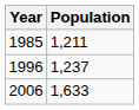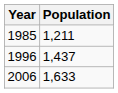1996 | Population: 1,237 -> 1,437
